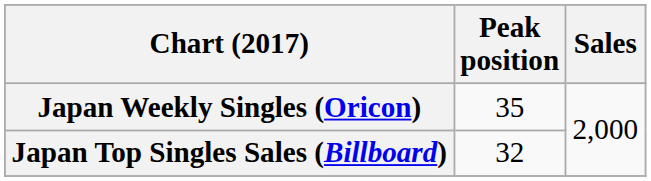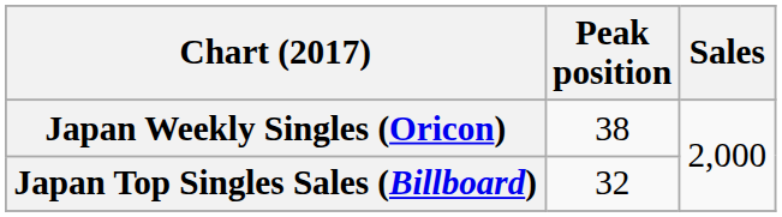Japan Weekly Singles (Oricon) | Peak position: 35 -> 38
